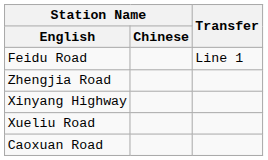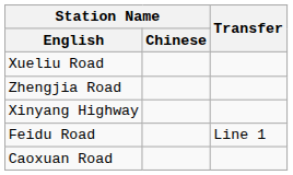rows swapped: Feidu Road <-> Xueliu Road
